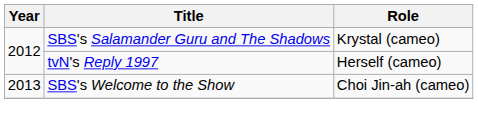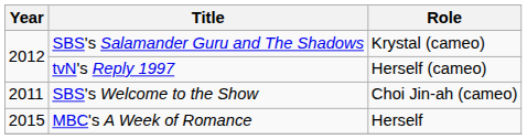SBS's Welcome to the Show | Year: 2013 -> 2011
+ row: 2015 | MBC's A Week of Romance | Herself
